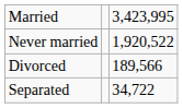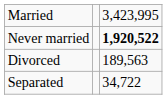Never married | column 3: normal -> bold
Divorced | column 3: 189,566 -> 189,563
